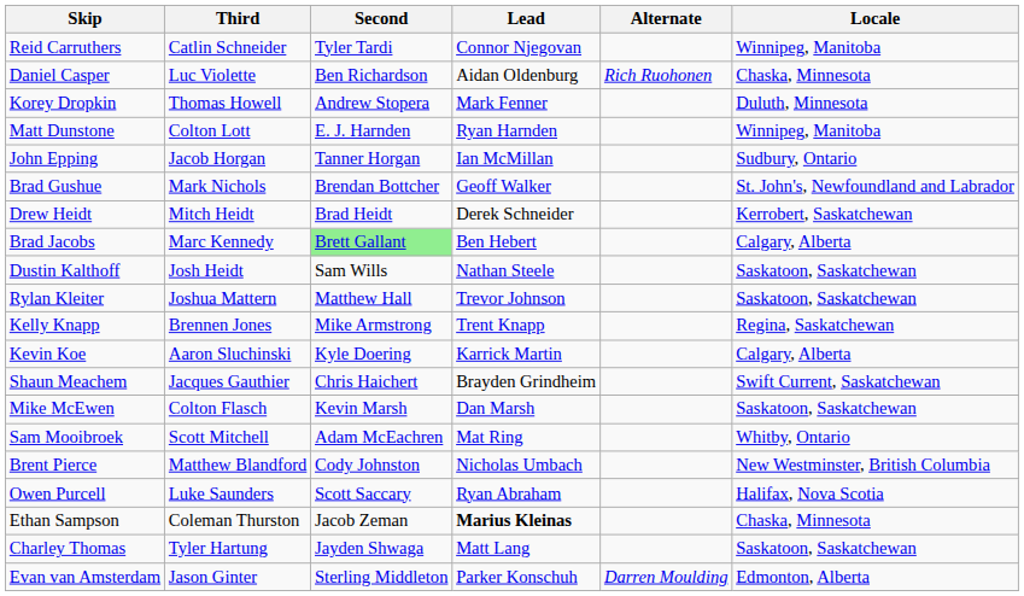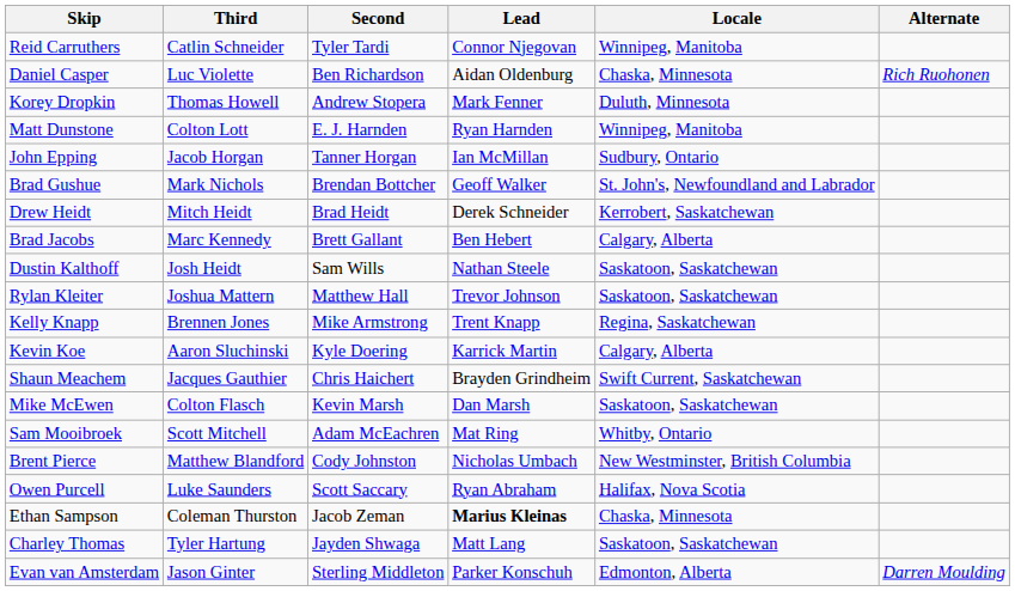columns swapped: Alternate <-> Locale
Brad Jacobs | Second: lightgreen background -> no background
